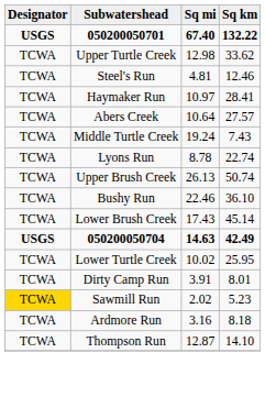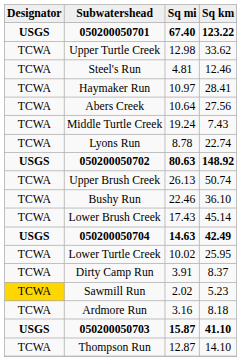050200050701 | Sq km: 132.22 -> 123.22
Abers Creek | Sq km: 27.57 -> 27.56
+ row: USGS | 050200050702 | 80.63 | 148.92
Dirty Camp Run | Sq km: 8.01 -> 8.37
+ row: USGS | 050200050703 | 15.87 | 41.10
